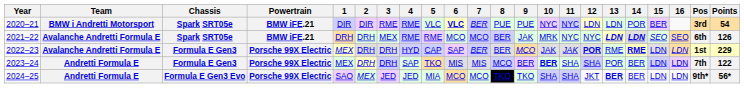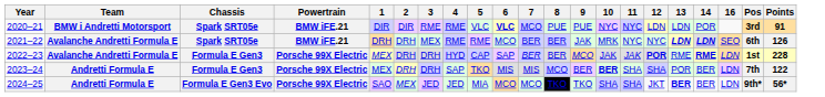- column: 15 | BER | SEO | LDN | LDN | LDN
2020–21 | 7: BER -> MCO
2020–21 | Points: 54 -> 91
2021–22 | 7: MCO -> BER
2022–23 | Points: 229 -> 228
